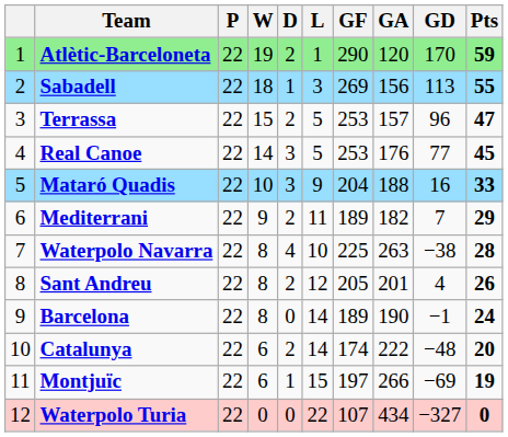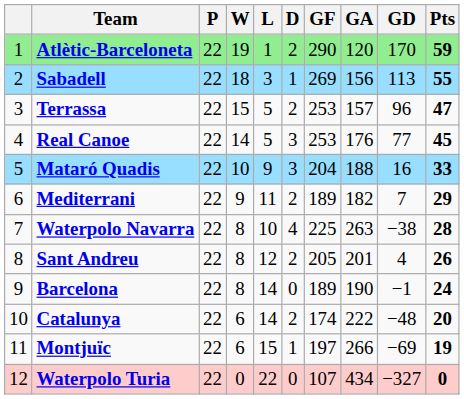columns swapped: D <-> L
